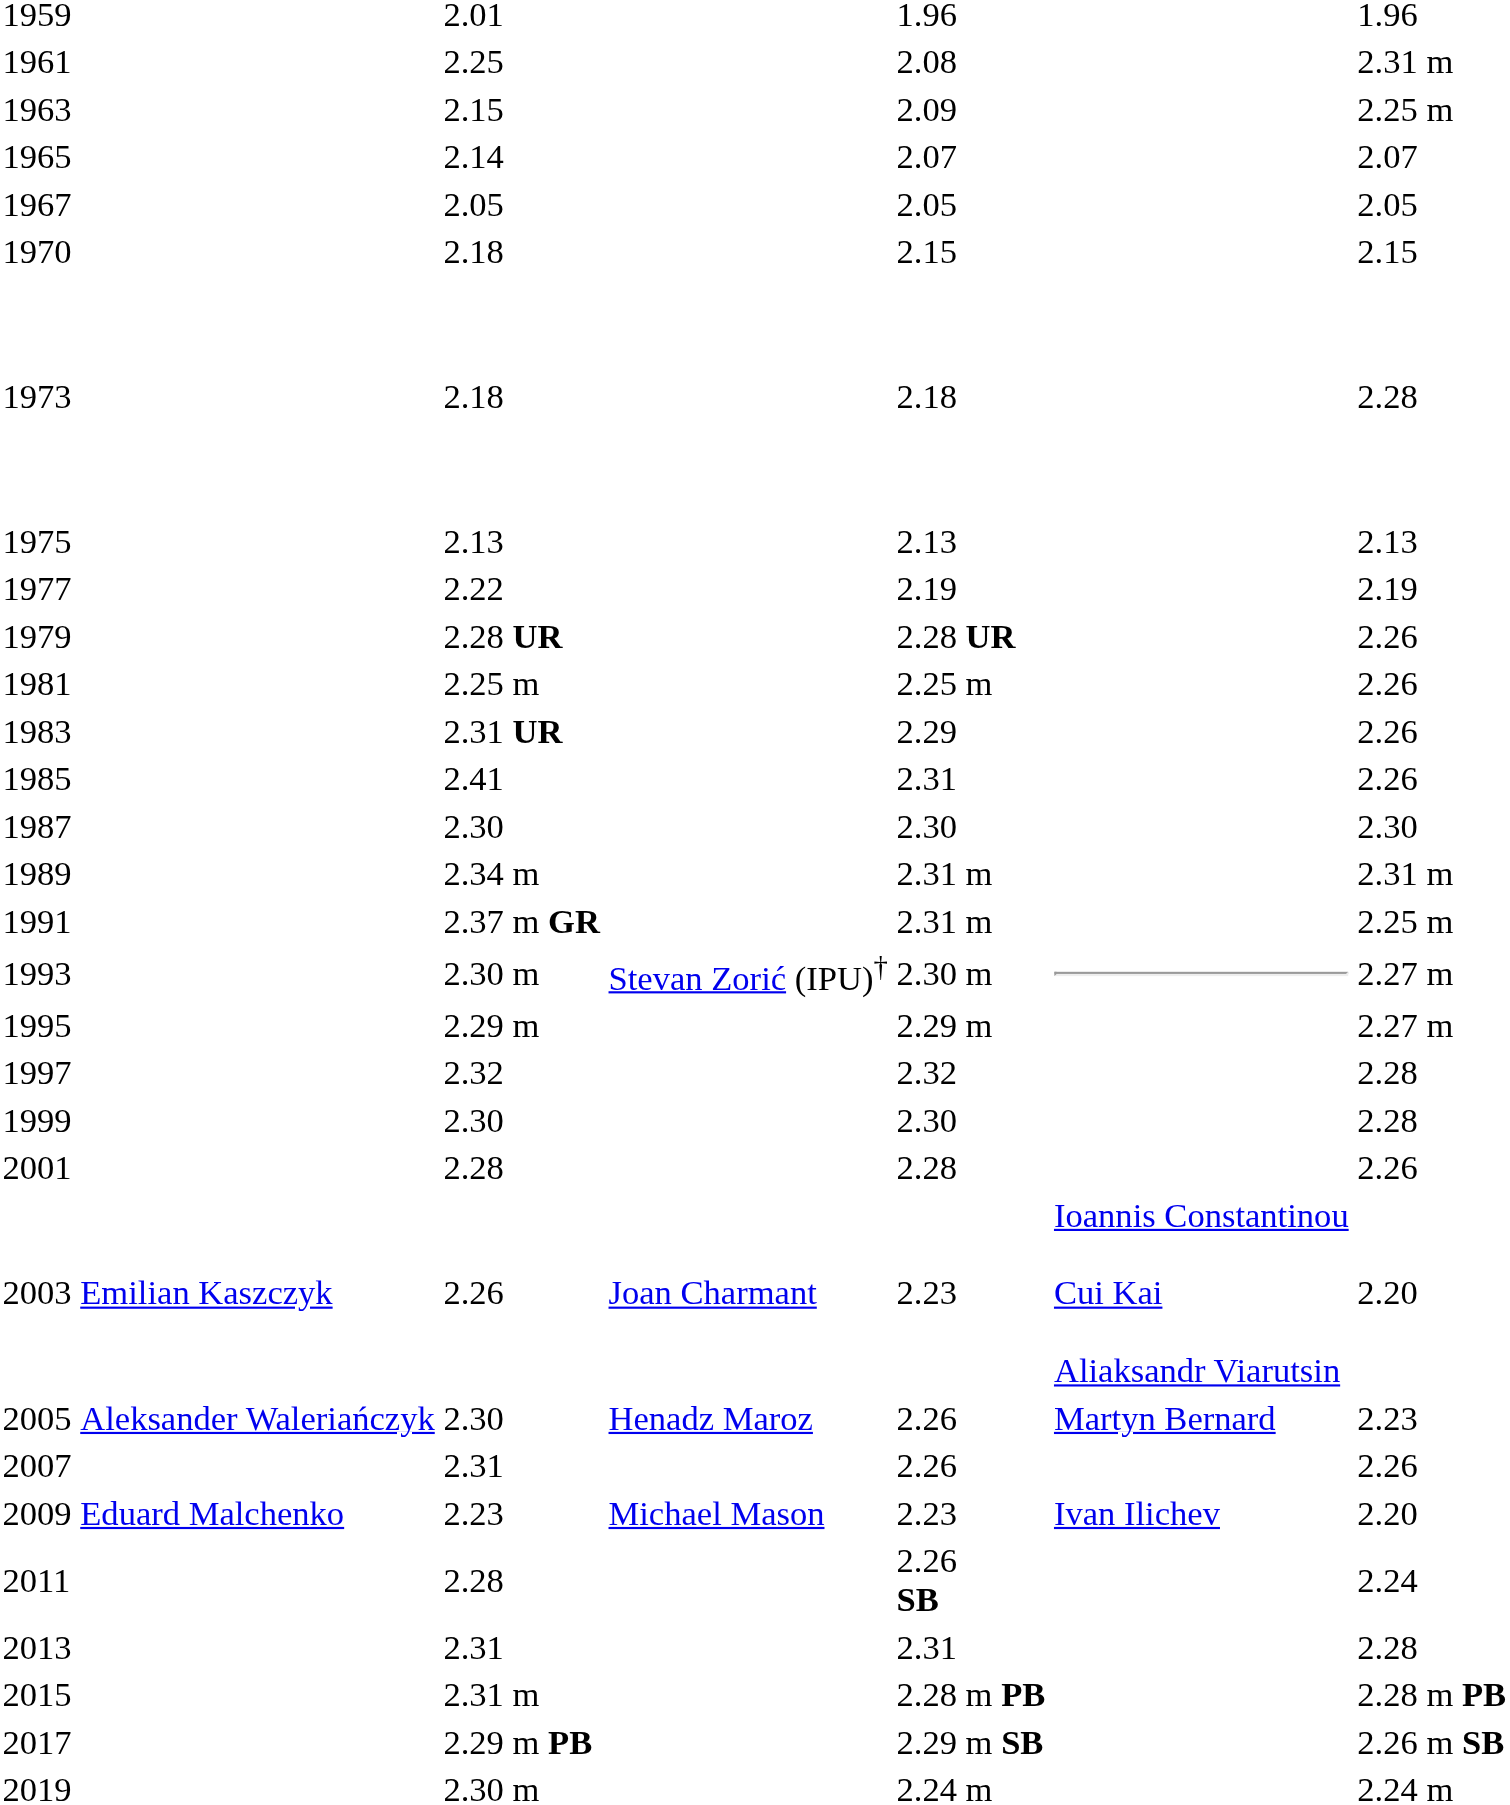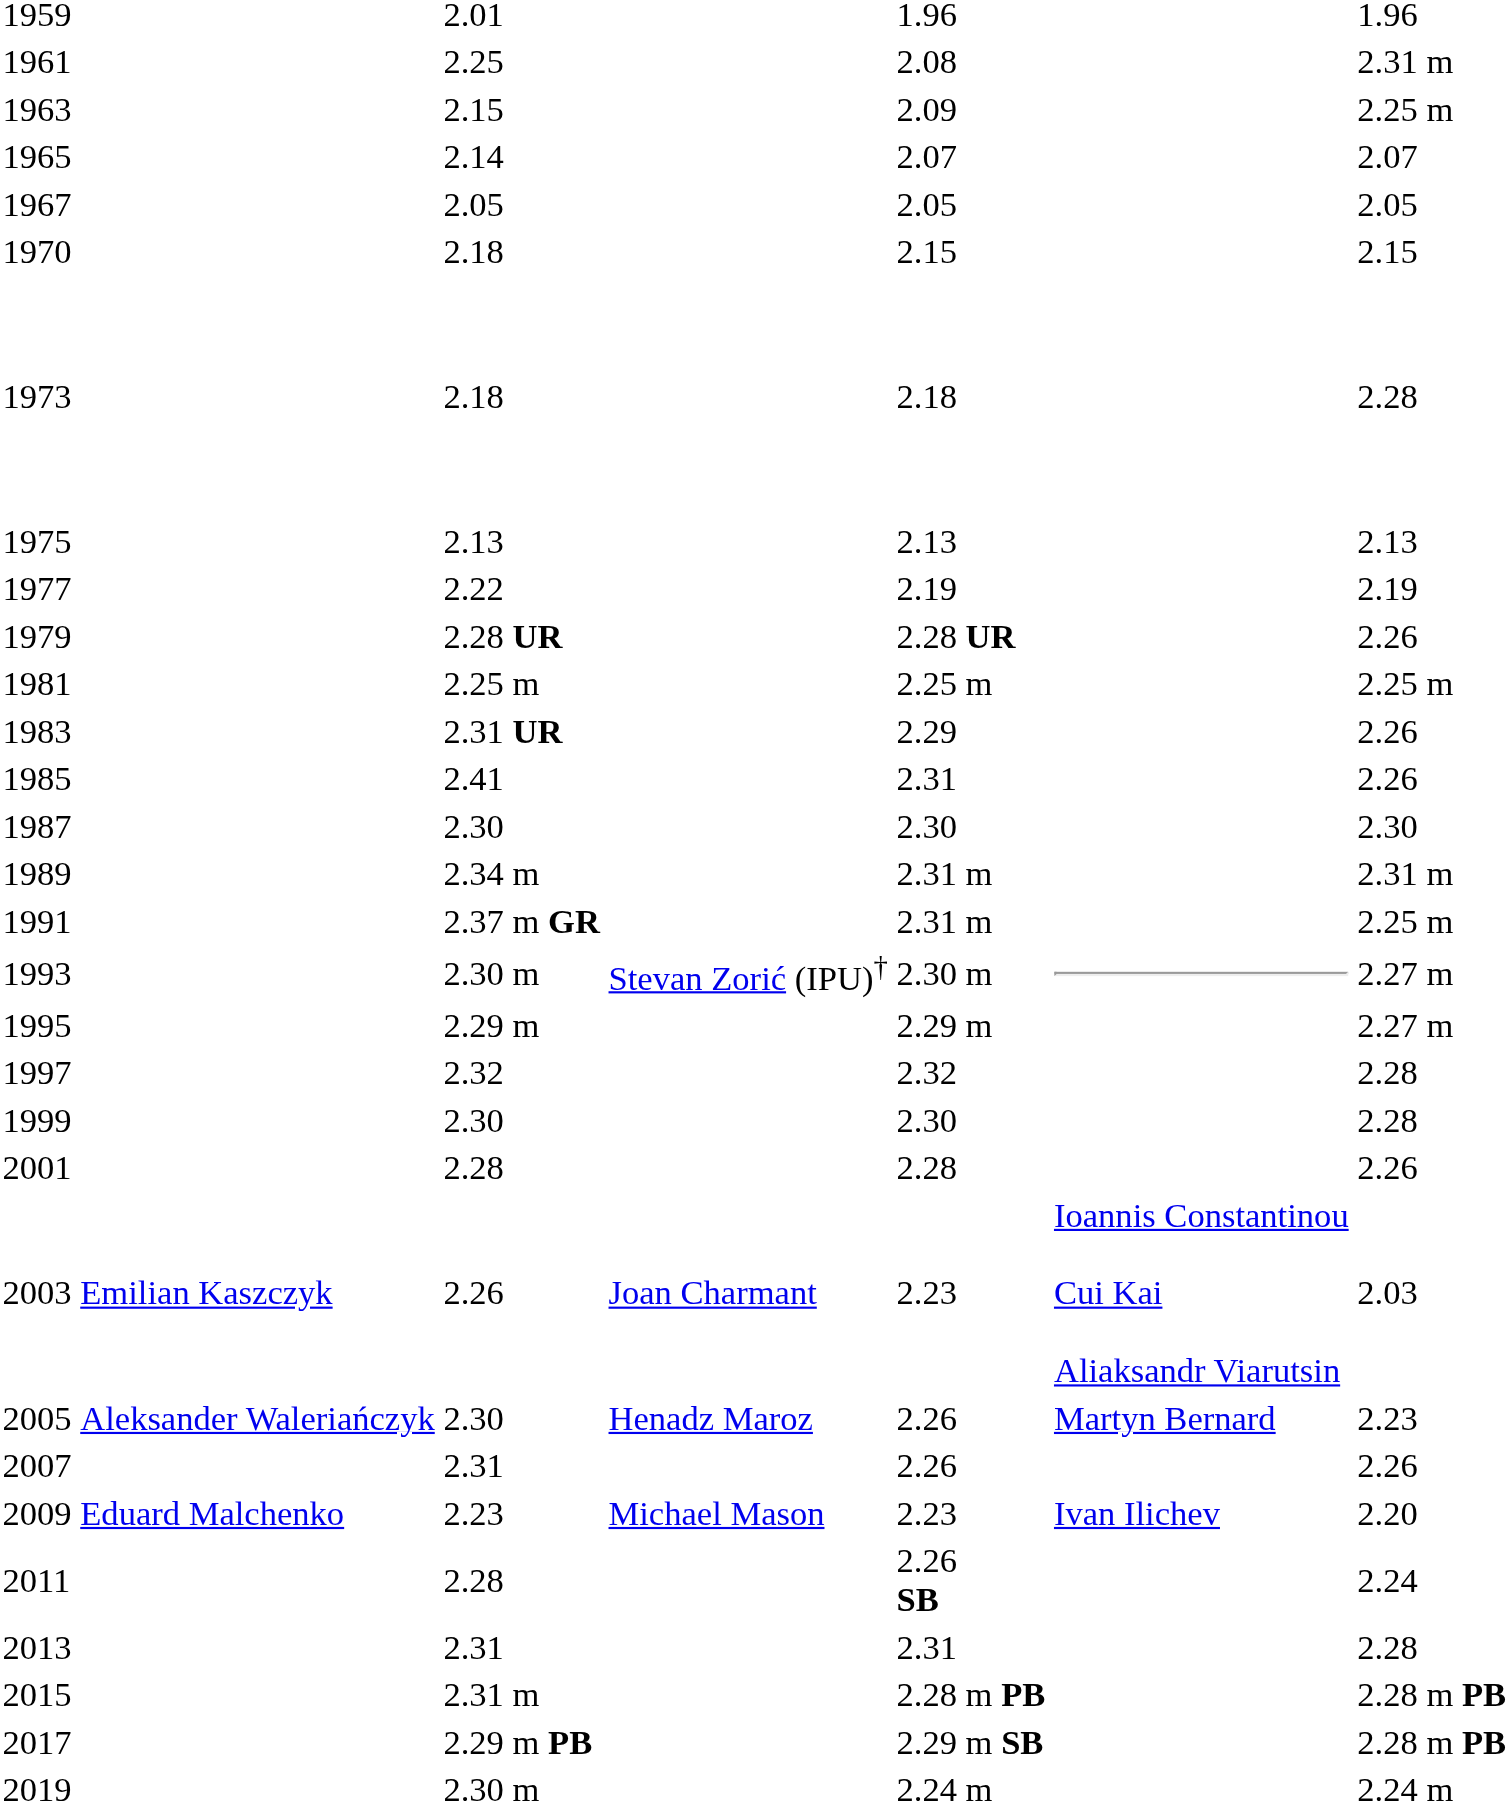1981 | column 7: 2.26 -> 2.25 m
2003 | column 7: 2.20 -> 2.03
2017 | column 7: 2.26 m SB -> 2.28 m PB
